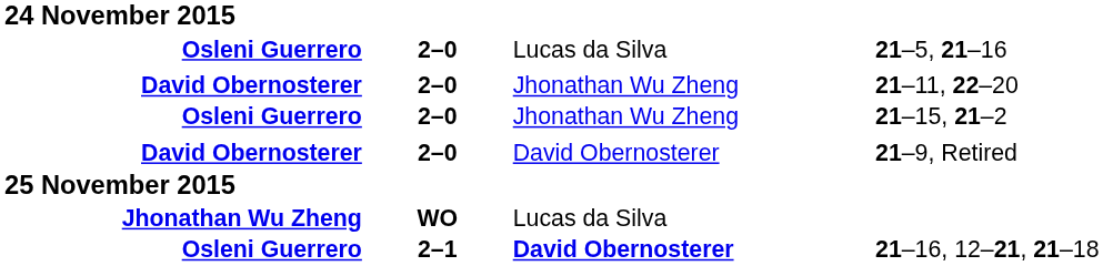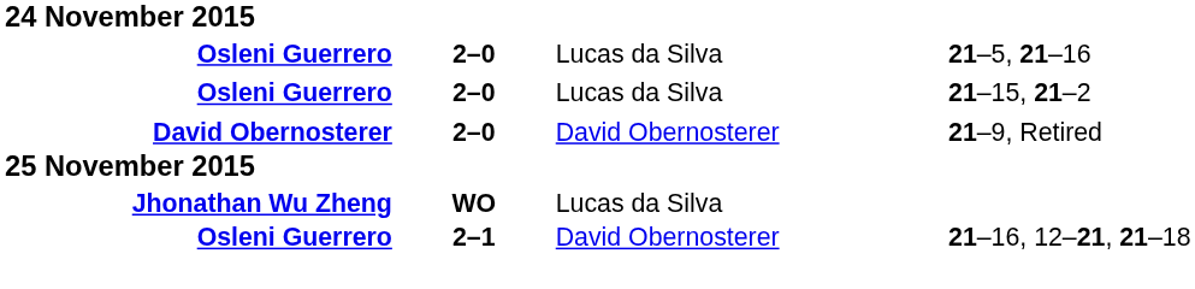- row: David Obernosterer | 2–0 | Jhonathan Wu Zheng | 21–11, 22–20
Osleni Guerrero / 21–15, 21–2 | column 3: Jhonathan Wu Zheng -> Lucas da Silva
Osleni Guerrero / 21–16, 12–21, 21–18 | column 3: bold -> normal
